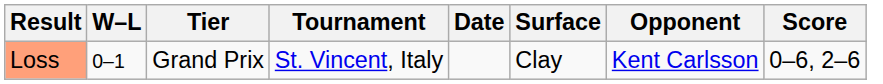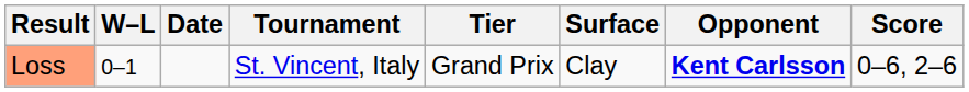columns swapped: Date <-> Tier
Loss | Opponent: normal -> bold
